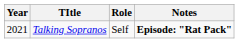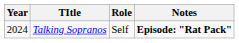Talking Sopranos | Year: 2021 -> 2024
